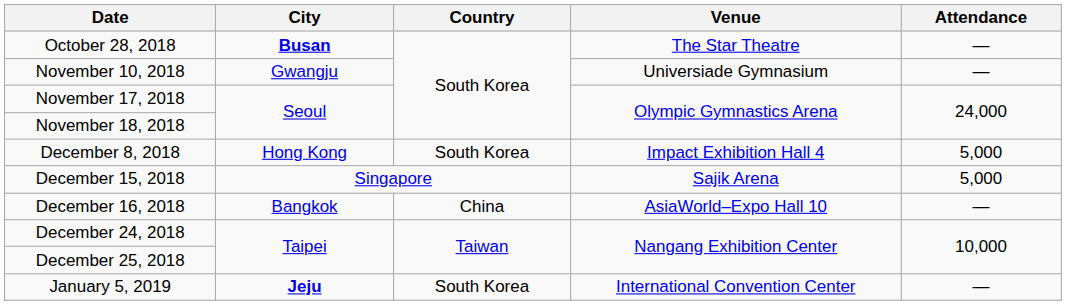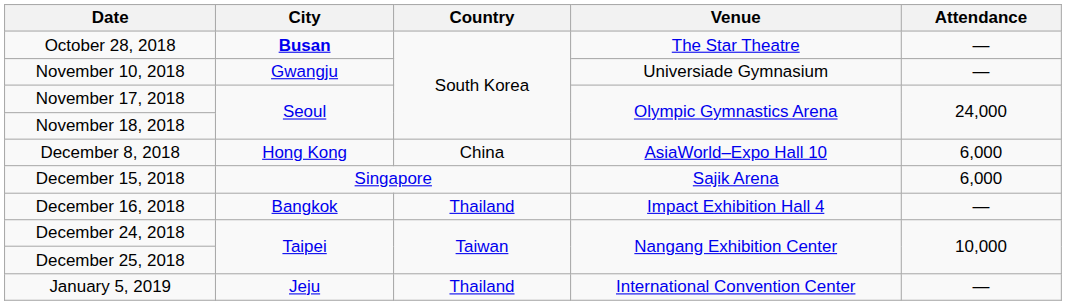December 8, 2018 | Country: South Korea -> China
December 8, 2018 | Venue: Impact Exhibition Hall 4 -> AsiaWorld–Expo Hall 10
December 8, 2018 | Attendance: 5,000 -> 6,000
December 15, 2018 | Attendance: 5,000 -> 6,000
December 16, 2018 | Country: China -> Thailand
December 16, 2018 | Venue: AsiaWorld–Expo Hall 10 -> Impact Exhibition Hall 4
January 5, 2019 | City: bold -> normal
January 5, 2019 | Country: South Korea -> Thailand
